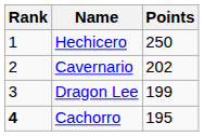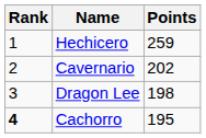Hechicero | Points: 250 -> 259
Dragon Lee | Points: 199 -> 198
